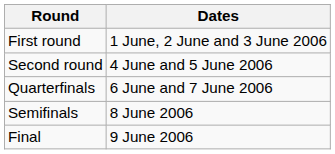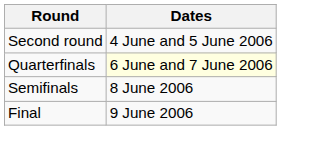- row: First round | 1 June, 2 June and 3 June 2006
Quarterfinals | Dates: no background -> lightyellow background
